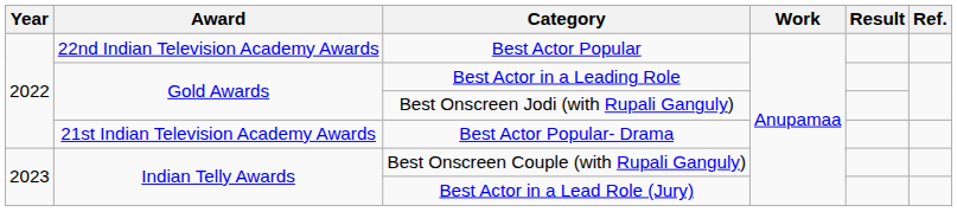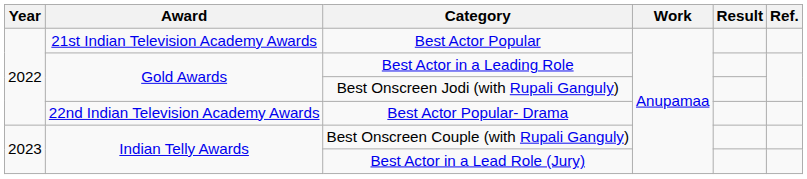Best Actor Popular | Award: 22nd Indian Television Academy Awards -> 21st Indian Television Academy Awards
Best Actor Popular- Drama | Award: 21st Indian Television Academy Awards -> 22nd Indian Television Academy Awards
